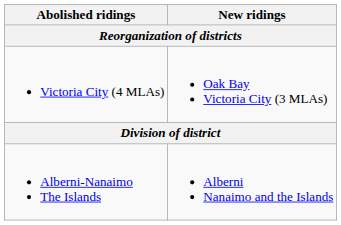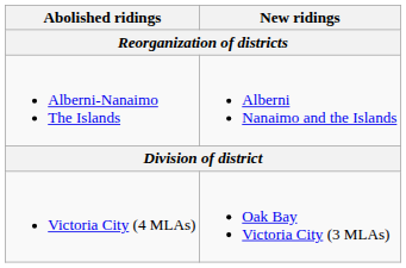rows swapped: Alberni-Nanaimo The Islands <-> Victoria City (4 MLAs)
